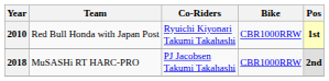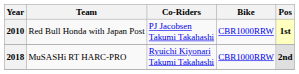2010 | Co-Riders: Ryuichi Kiyonari Takumi Takahashi -> PJ Jacobsen Takumi Takahashi
2018 | Co-Riders: PJ Jacobsen Takumi Takahashi -> Ryuichi Kiyonari Takumi Takahashi
